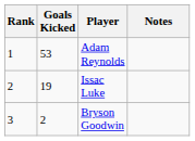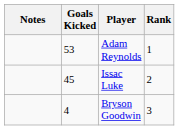columns swapped: Rank <-> Notes
Issac Luke | Goals Kicked: 19 -> 45
Bryson Goodwin | Goals Kicked: 2 -> 4
